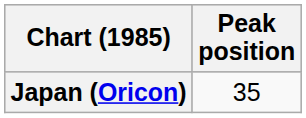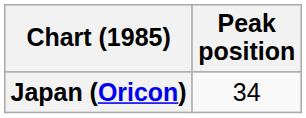Japan (Oricon) | Peak position: 35 -> 34
